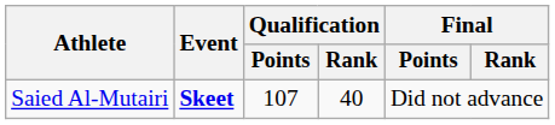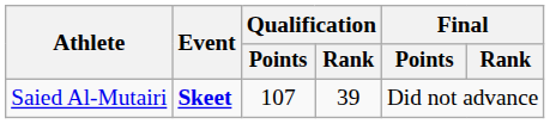Saied Al-Mutairi | Qualification / Rank: 40 -> 39
